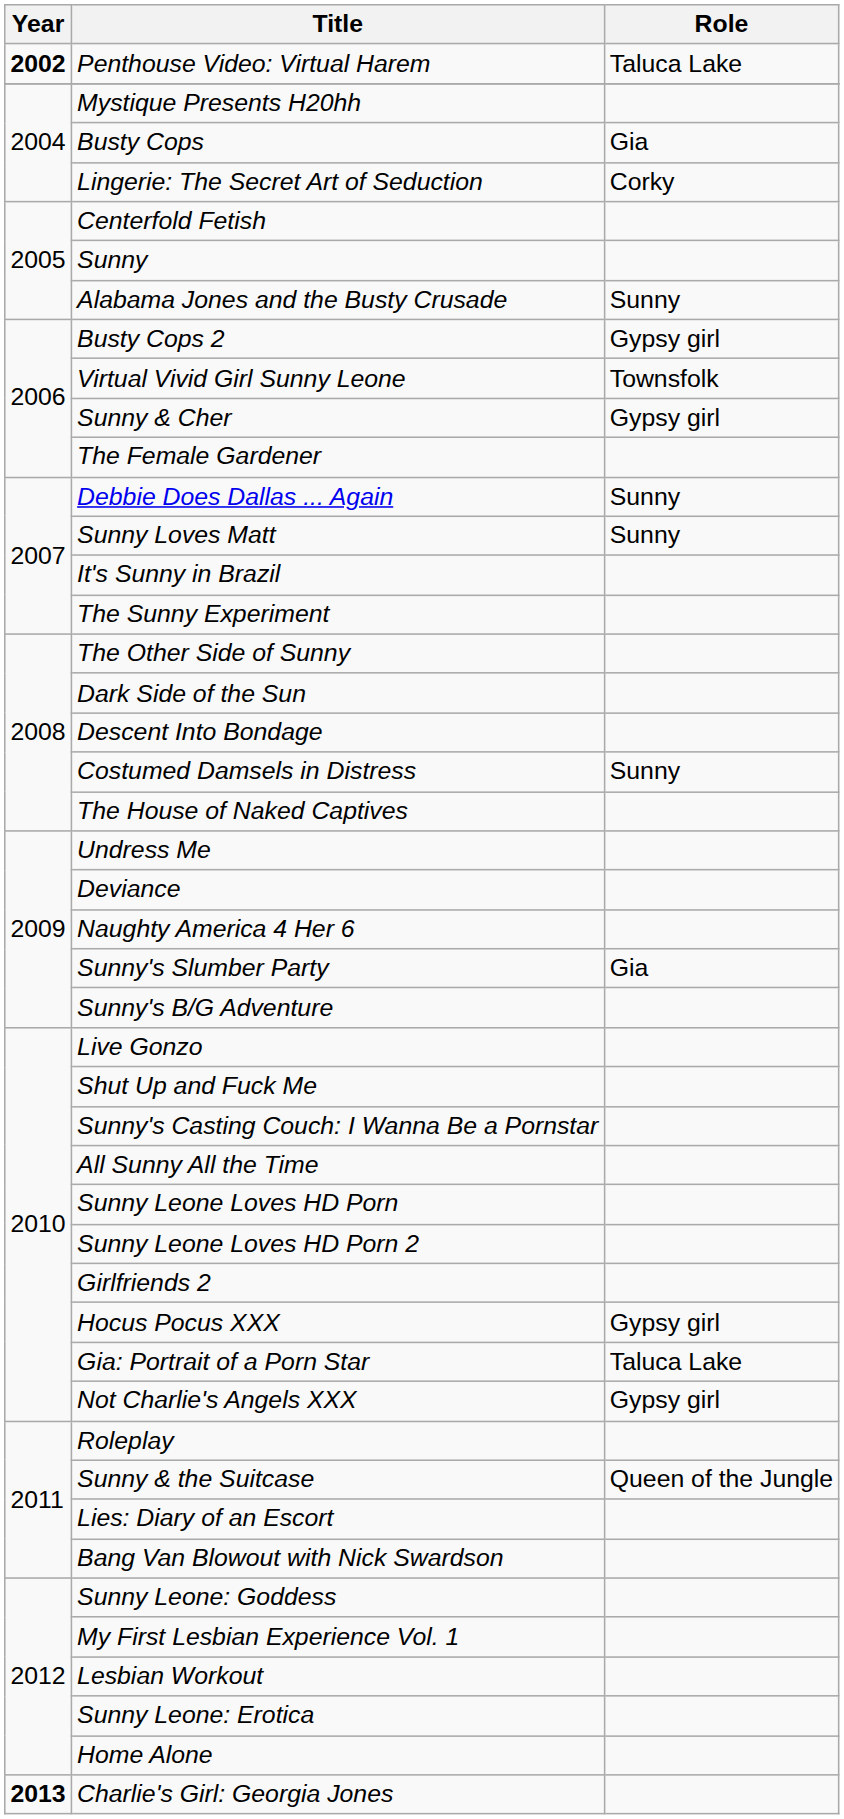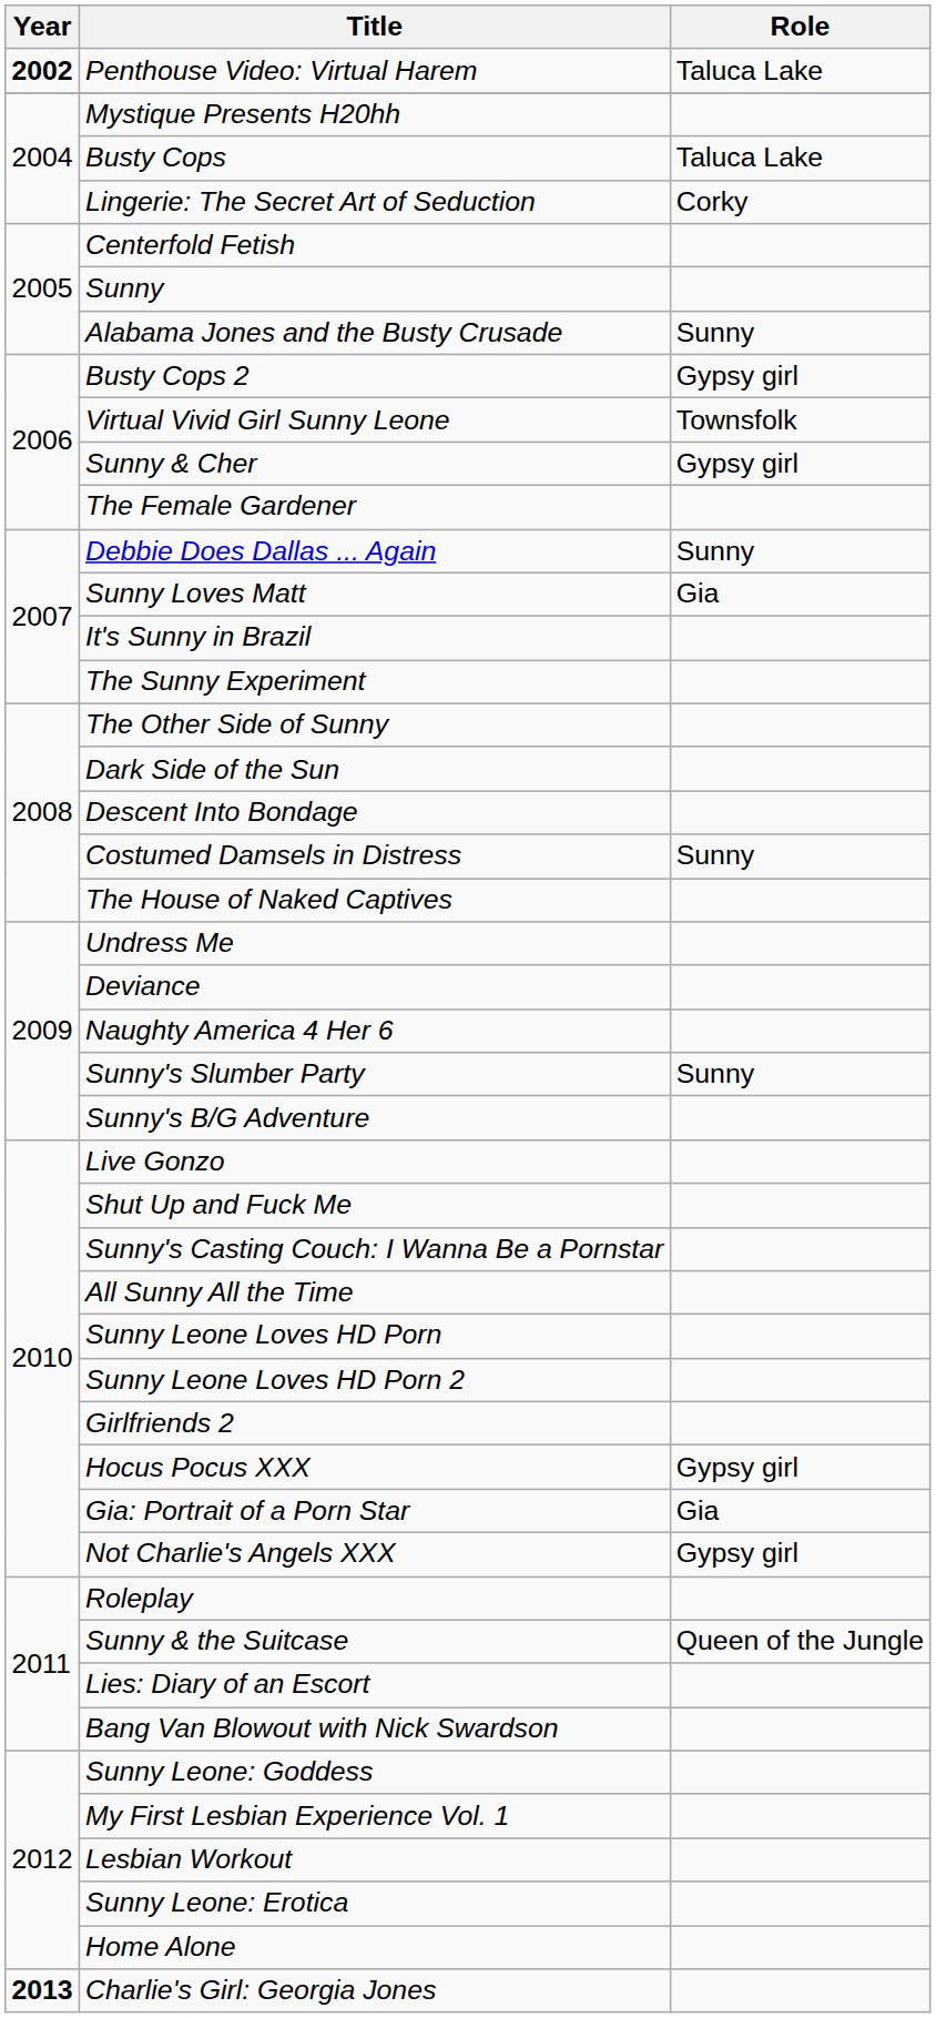Busty Cops | Role: Gia -> Taluca Lake
Sunny Loves Matt | Role: Sunny -> Gia
Sunny's Slumber Party | Role: Gia -> Sunny
Gia: Portrait of a Porn Star | Role: Taluca Lake -> Gia
